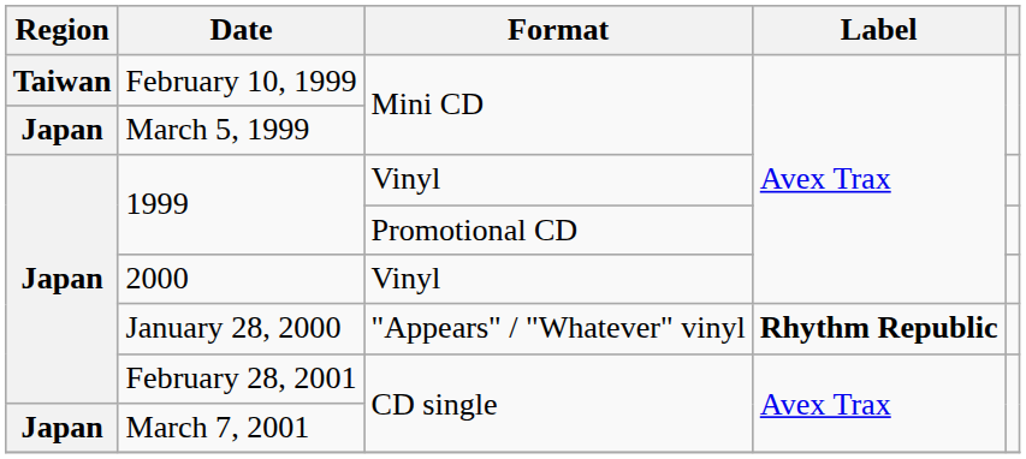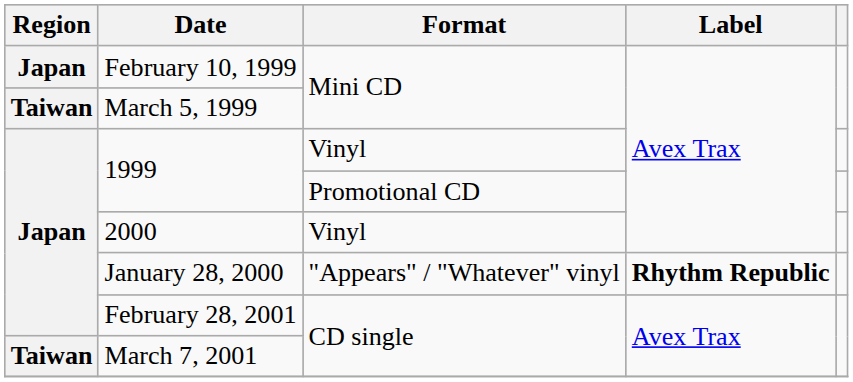February 10, 1999 | Region: Taiwan -> Japan
March 5, 1999 | Region: Japan -> Taiwan
March 7, 2001 | Region: Japan -> Taiwan
